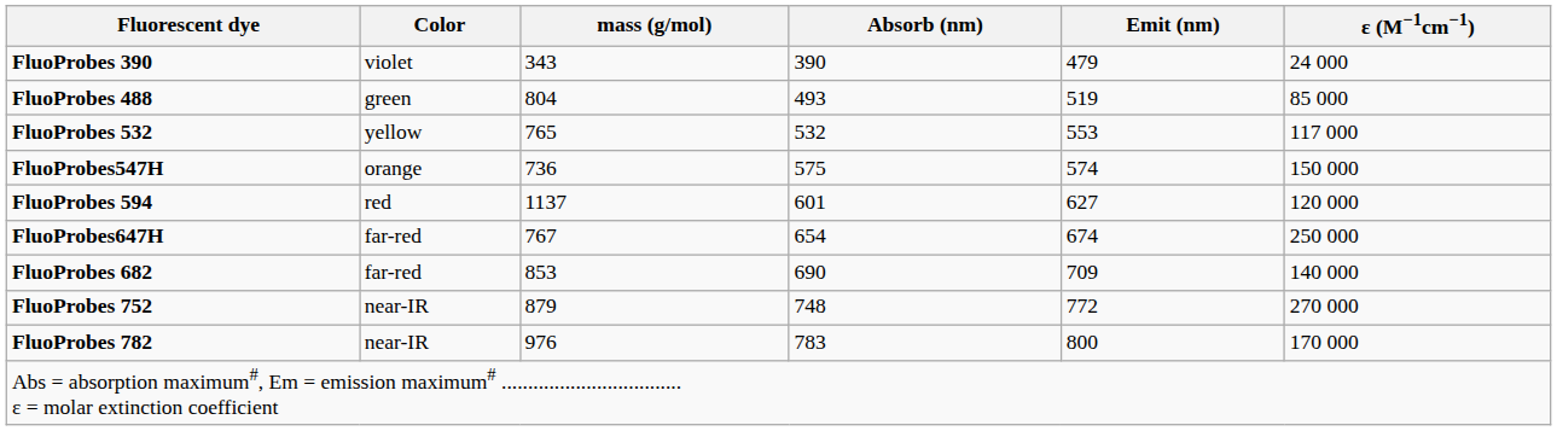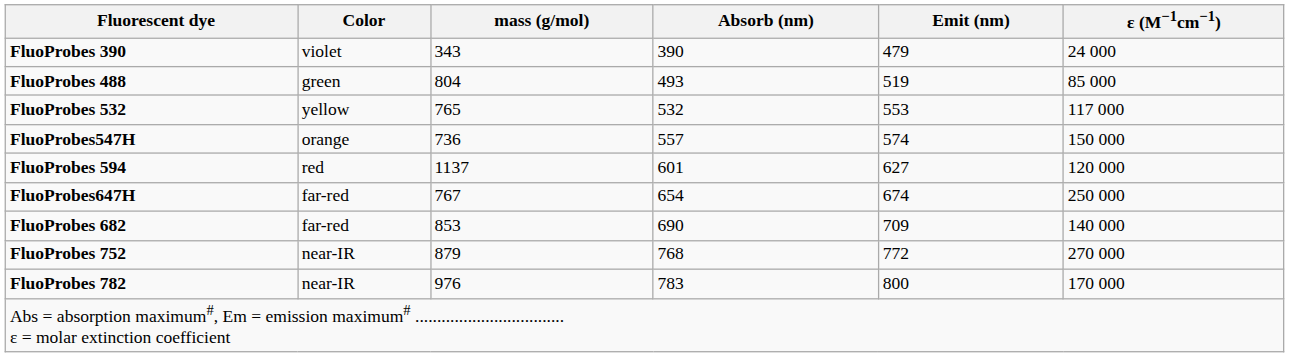FluoProbes547H | Absorb (nm): 575 -> 557
FluoProbes 752 | Absorb (nm): 748 -> 768
